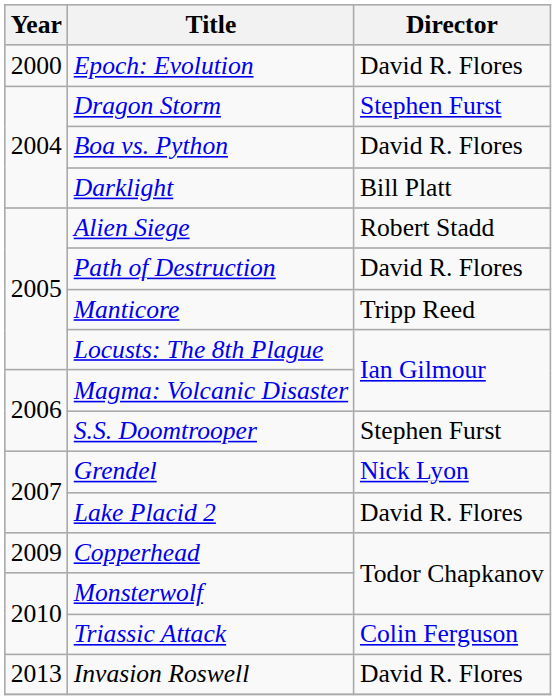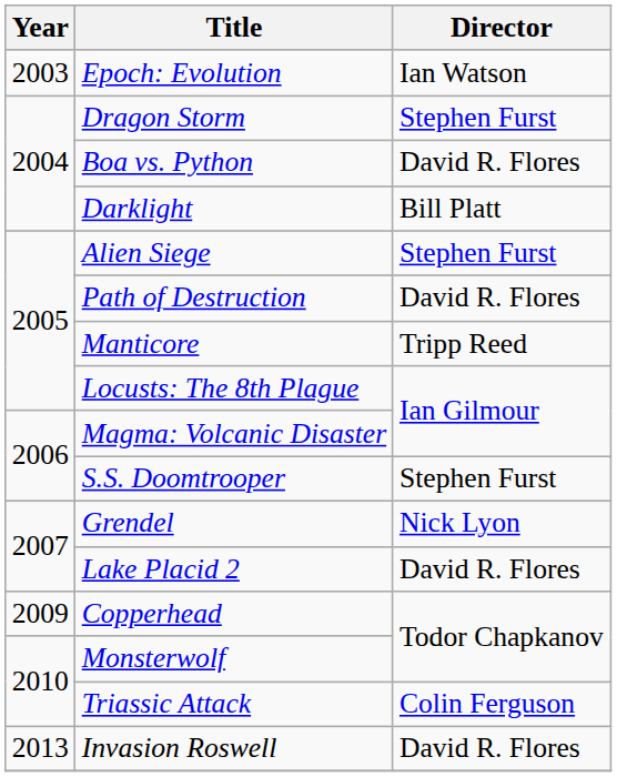Epoch: Evolution | Year: 2000 -> 2003
Epoch: Evolution | Director: David R. Flores -> Ian Watson
Alien Siege | Director: Robert Stadd -> Stephen Furst
